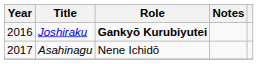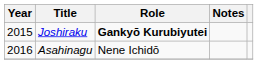Joshiraku | Year: 2016 -> 2015
Asahinagu | Year: 2017 -> 2016
